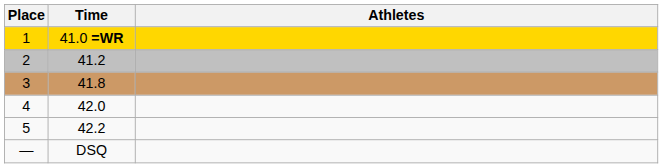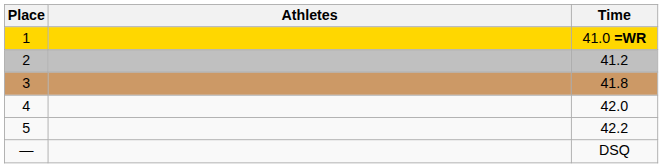columns swapped: Athletes <-> Time
